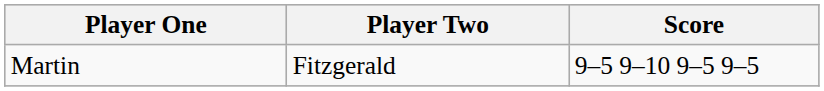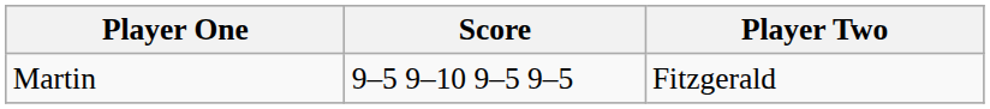columns swapped: Player Two <-> Score
